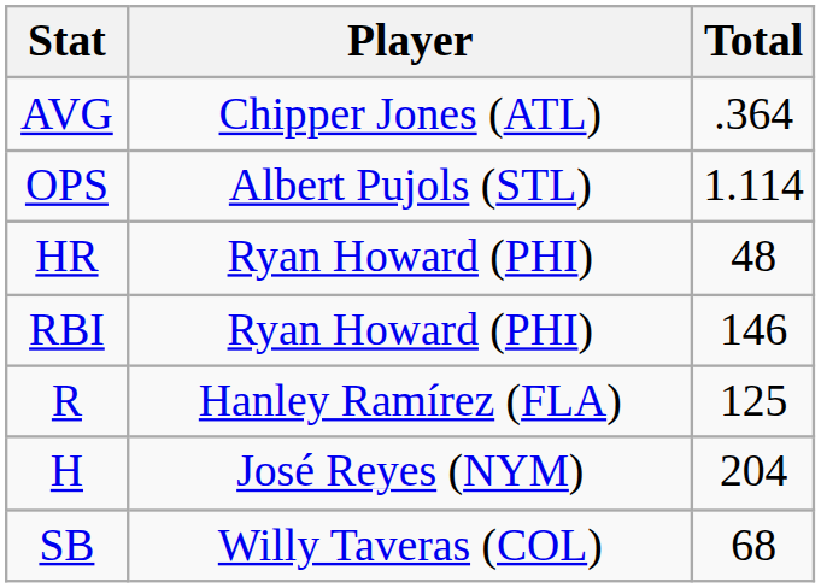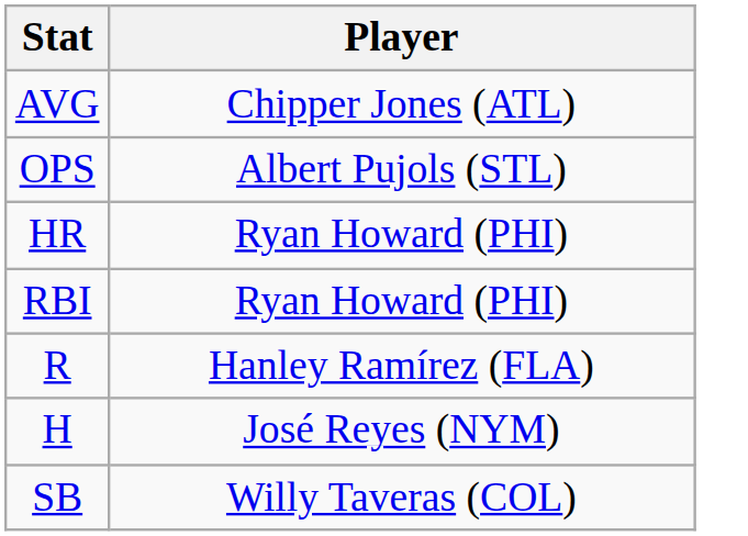- column: Total | .364 | 1.114 | 48 | 146 | 125 | 204 | 68
